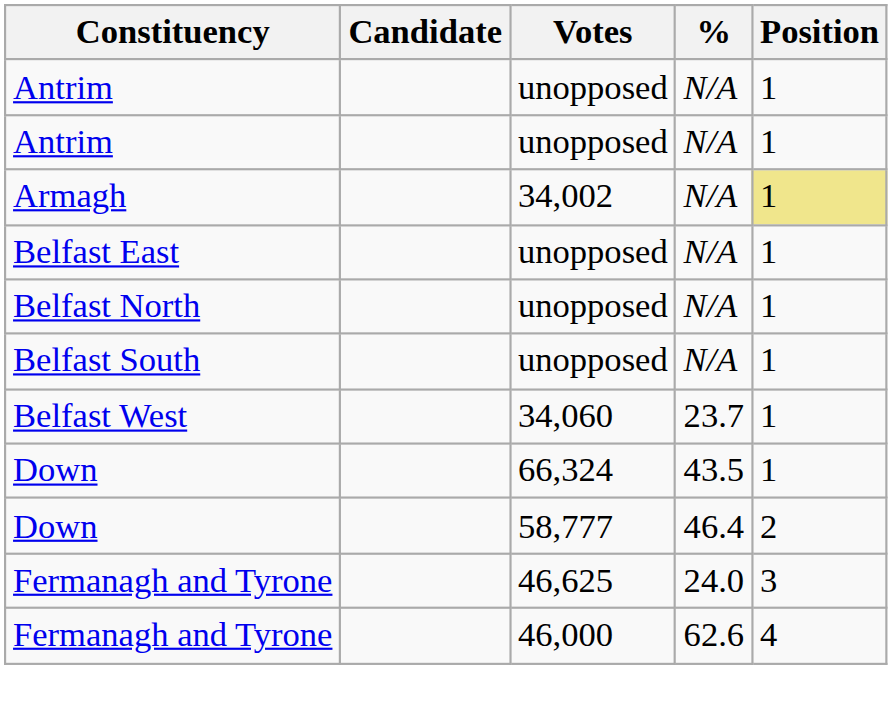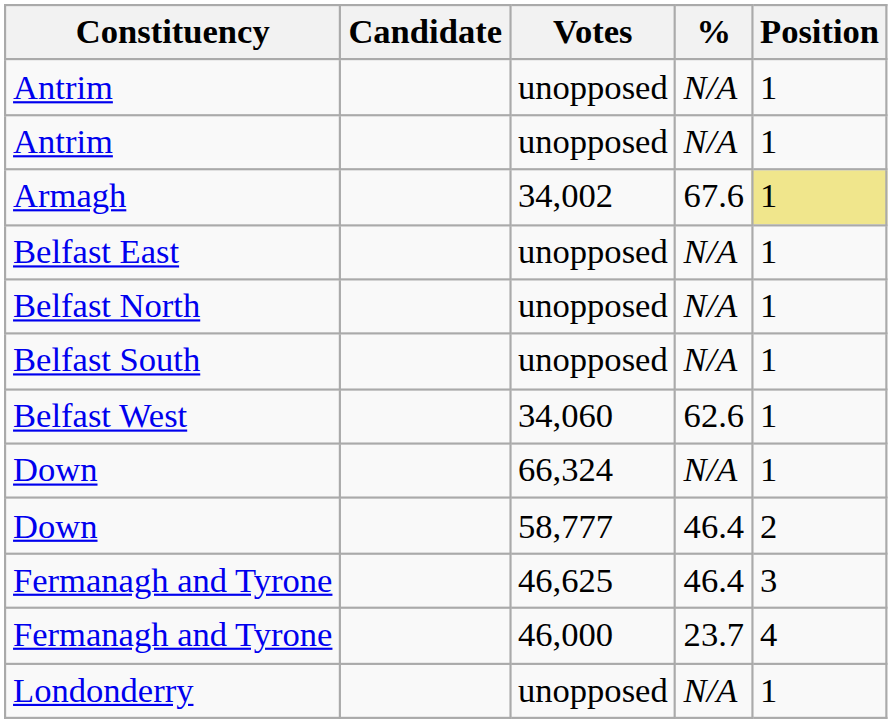Armagh | %: N/A -> 67.6
Belfast West | %: 23.7 -> 62.6
Down / 66,324 | %: 43.5 -> N/A
Fermanagh and Tyrone / 46,625 | %: 24.0 -> 46.4
Fermanagh and Tyrone / 46,000 | %: 62.6 -> 23.7
+ row: Londonderry | unopposed | N/A | 1
